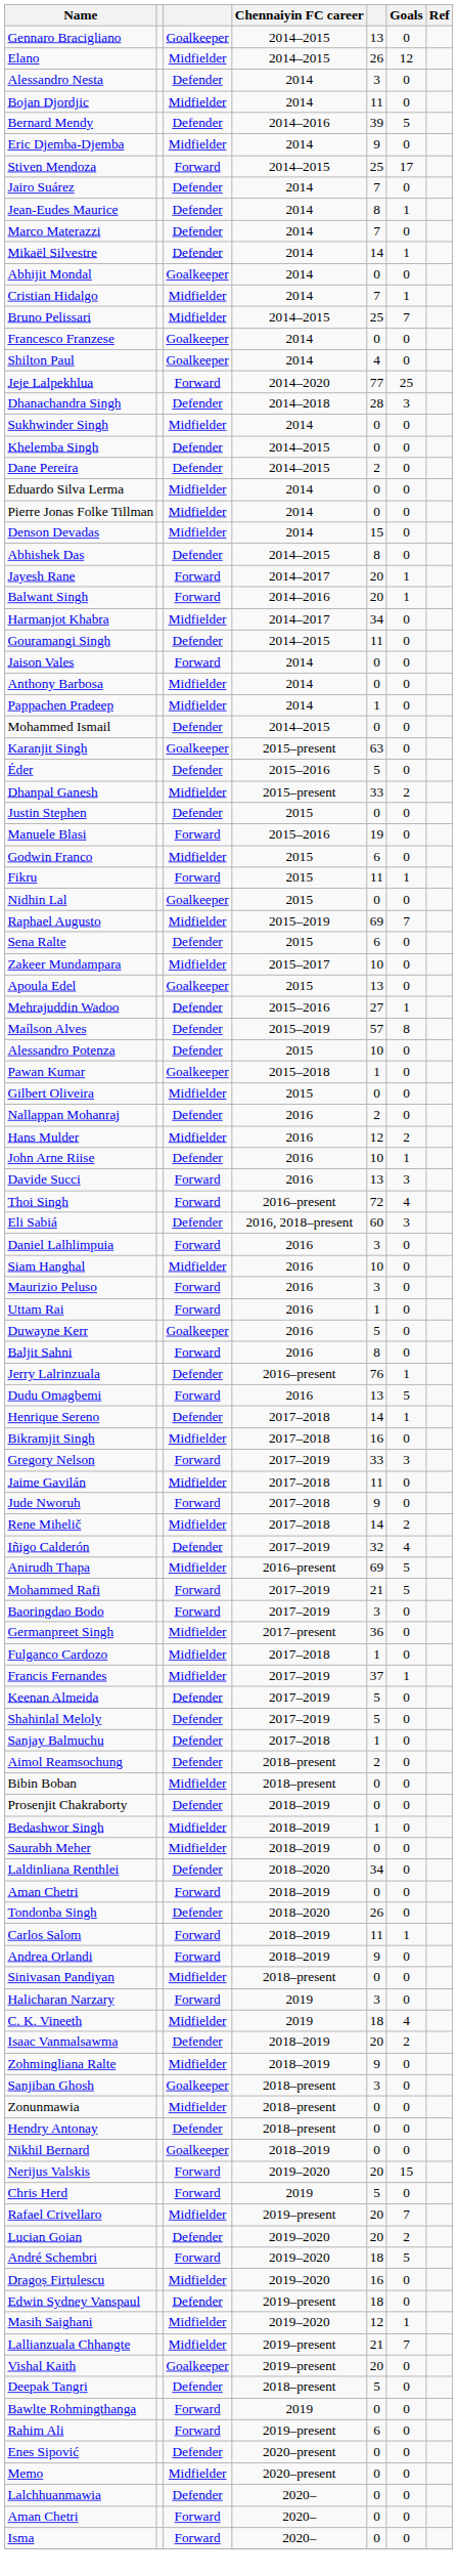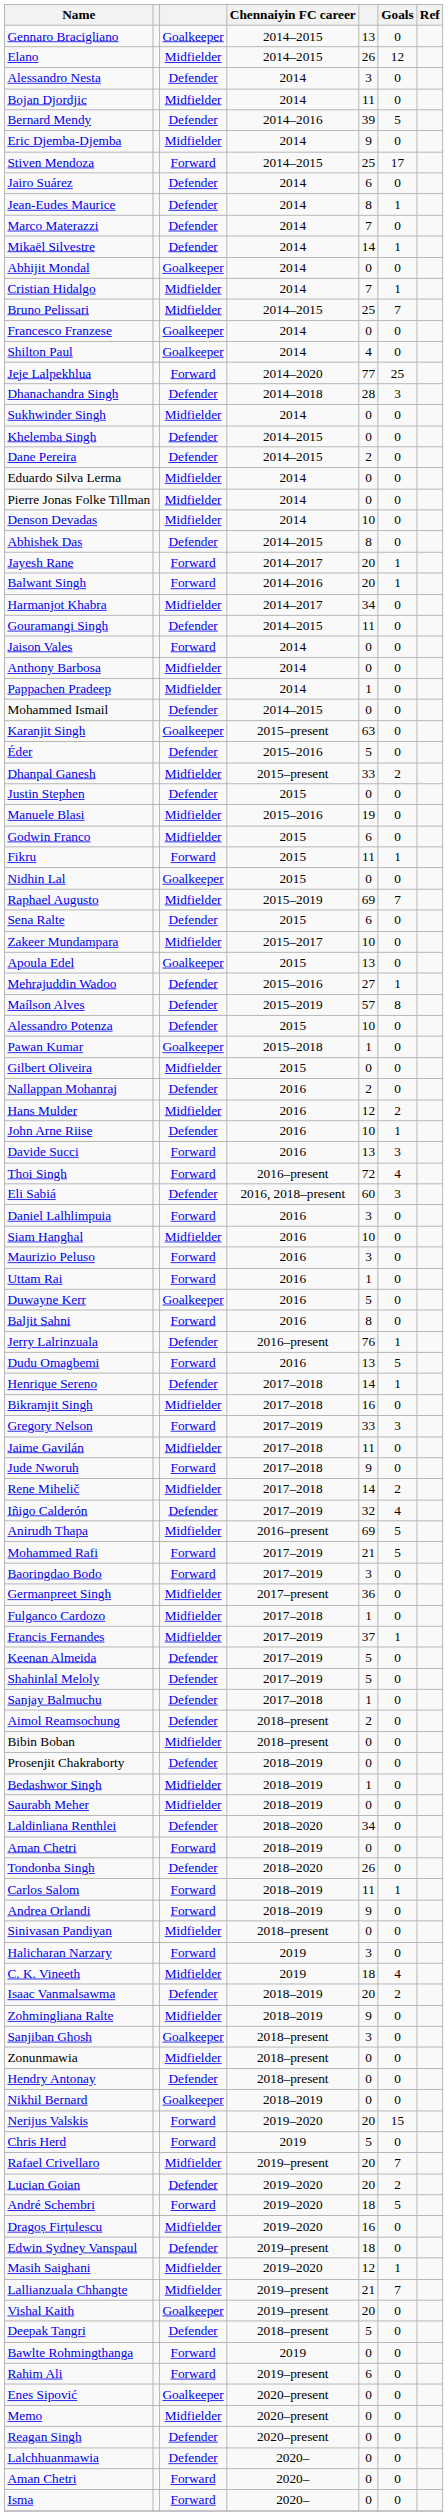Jairo Suárez | column 5: 7 -> 6
Denson Devadas | column 5: 15 -> 10
Manuele Blasi | column 3: Forward -> Midfielder
Enes Sipović | column 3: Defender -> Goalkeeper
+ row: Reagan Singh | Defender | 2020–present | 0 | 0
